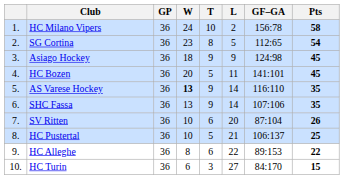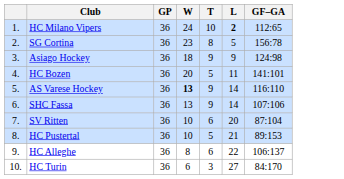- column: Pts | 58 | 54 | 45 | 45 | 35 | 35 | 26 | 25 | 22 | 15
HC Milano Vipers | L: normal -> bold
HC Milano Vipers | GF–GA: 156:78 -> 112:65
SG Cortina | GF–GA: 112:65 -> 156:78
HC Pustertal | GF–GA: 106:137 -> 89:153
HC Alleghe | GF–GA: 89:153 -> 106:137
